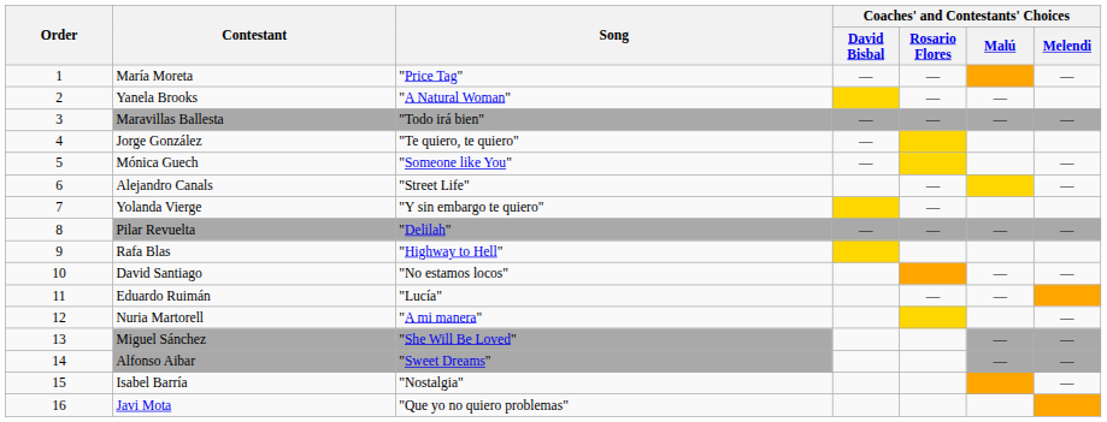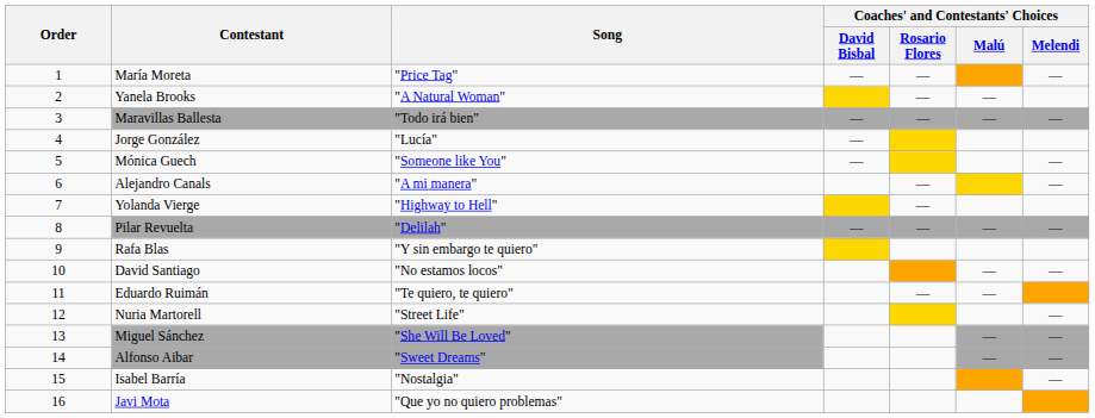Jorge González | Song: "Te quiero, te quiero" -> "Lucía"
Alejandro Canals | Song: "Street Life" -> "A mi manera"
Yolanda Vierge | Song: "Y sin embargo te quiero" -> "Highway to Hell"
Rafa Blas | Song: "Highway to Hell" -> "Y sin embargo te quiero"
Eduardo Ruimán | Song: "Lucía" -> "Te quiero, te quiero"
Nuria Martorell | Song: "A mi manera" -> "Street Life"
